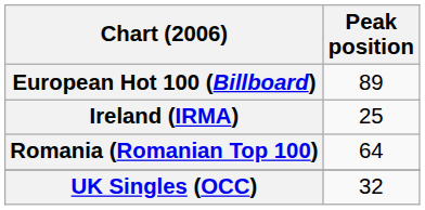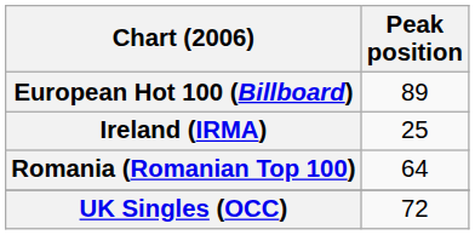UK Singles (OCC) | Peak position: 32 -> 72
